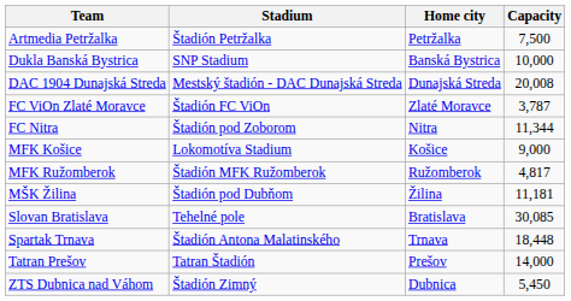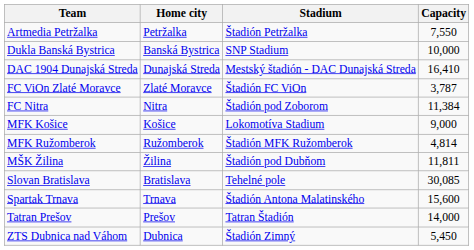columns swapped: Home city <-> Stadium
Artmedia Petržalka | Capacity: 7,500 -> 7,550
DAC 1904 Dunajská Streda | Capacity: 20,008 -> 16,410
FC Nitra | Capacity: 11,344 -> 11,384
MFK Ružomberok | Capacity: 4,817 -> 4,814
MŠK Žilina | Capacity: 11,181 -> 11,811
Spartak Trnava | Capacity: 18,448 -> 15,600
